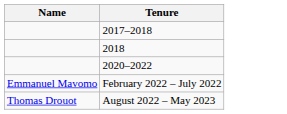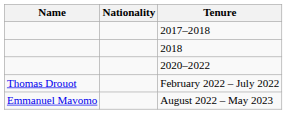+ column: Nationality
February 2022 – July 2022 | Name: Emmanuel Mavomo -> Thomas Drouot
August 2022 – May 2023 | Name: Thomas Drouot -> Emmanuel Mavomo
